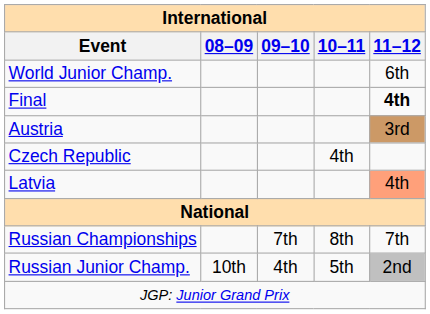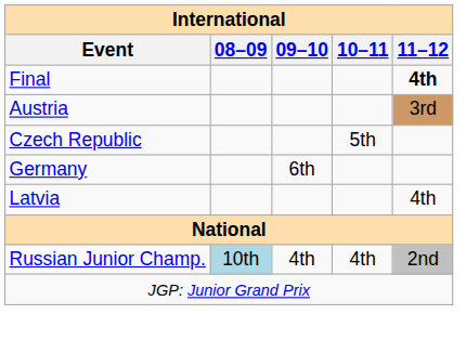- row: World Junior Champ. | 6th
Czech Republic | 10–11: 4th -> 5th
+ row: Germany | 6th
Latvia | 11–12: lightsalmon background -> no background
- row: Russian Championships | 7th | 8th | 7th
Russian Junior Champ. | 08–09: no background -> lightblue background
Russian Junior Champ. | 10–11: 5th -> 4th
